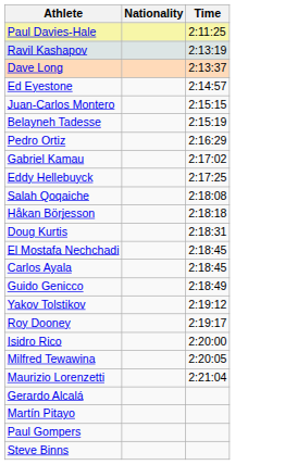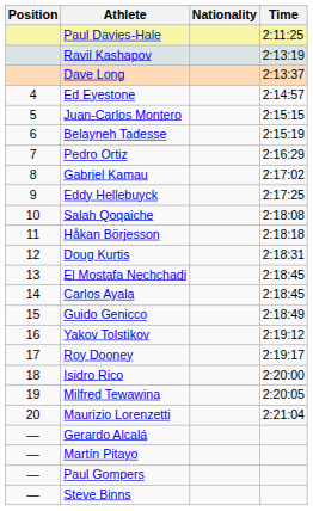+ column: Position | 4 | 5 | 6 | 7 | 8 | 9 | 10 | 11 | 12 | 13 | 14 | 15 | 16 | 17 | 18 | 19 | 20 | — | — | — | —
